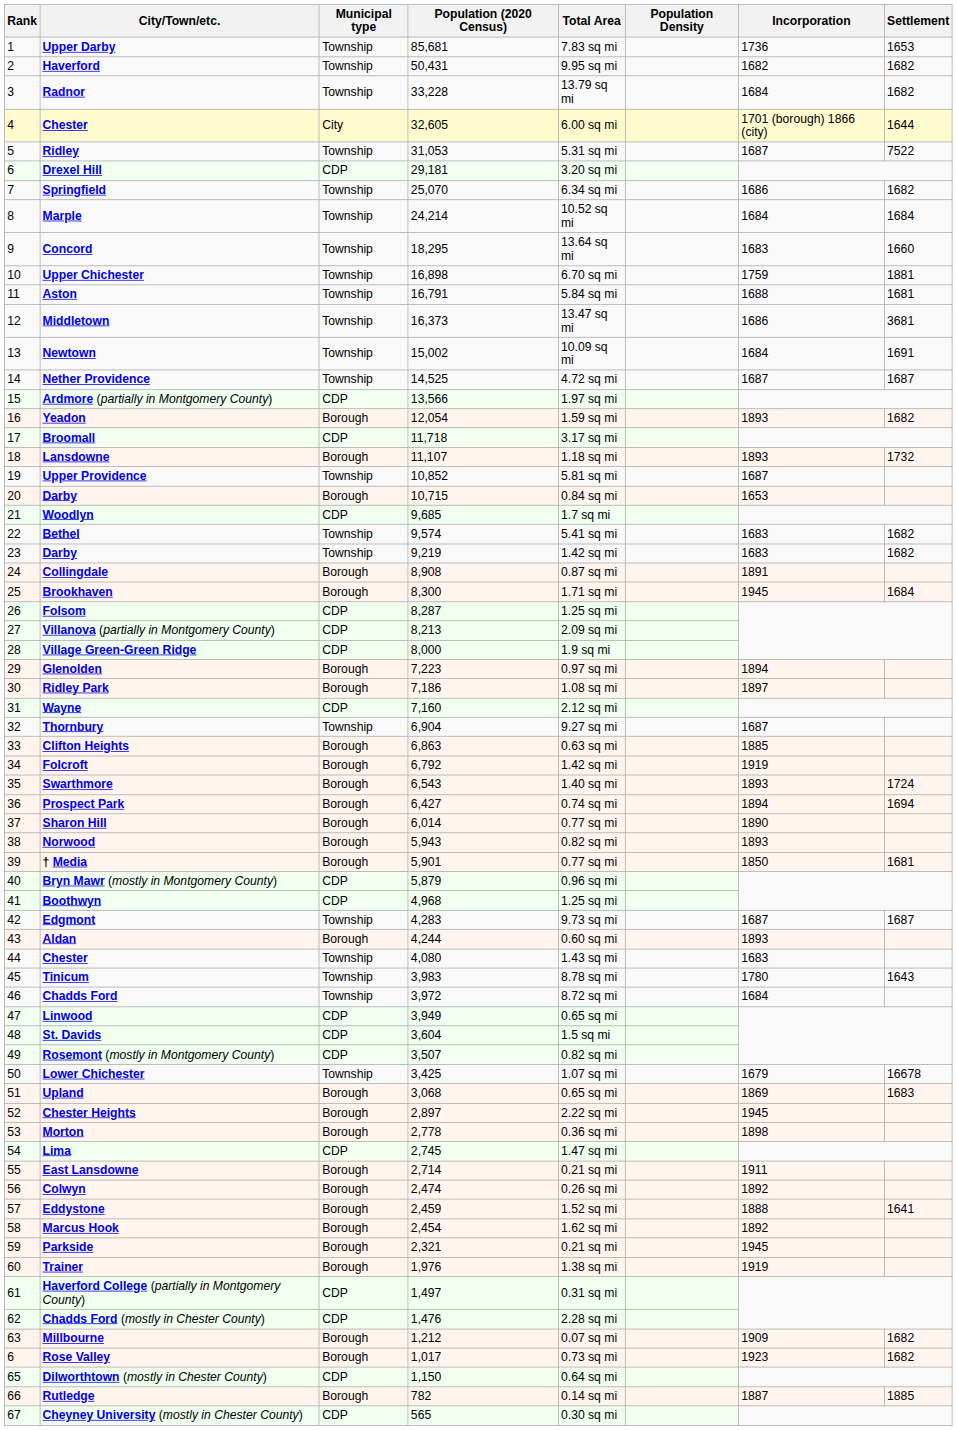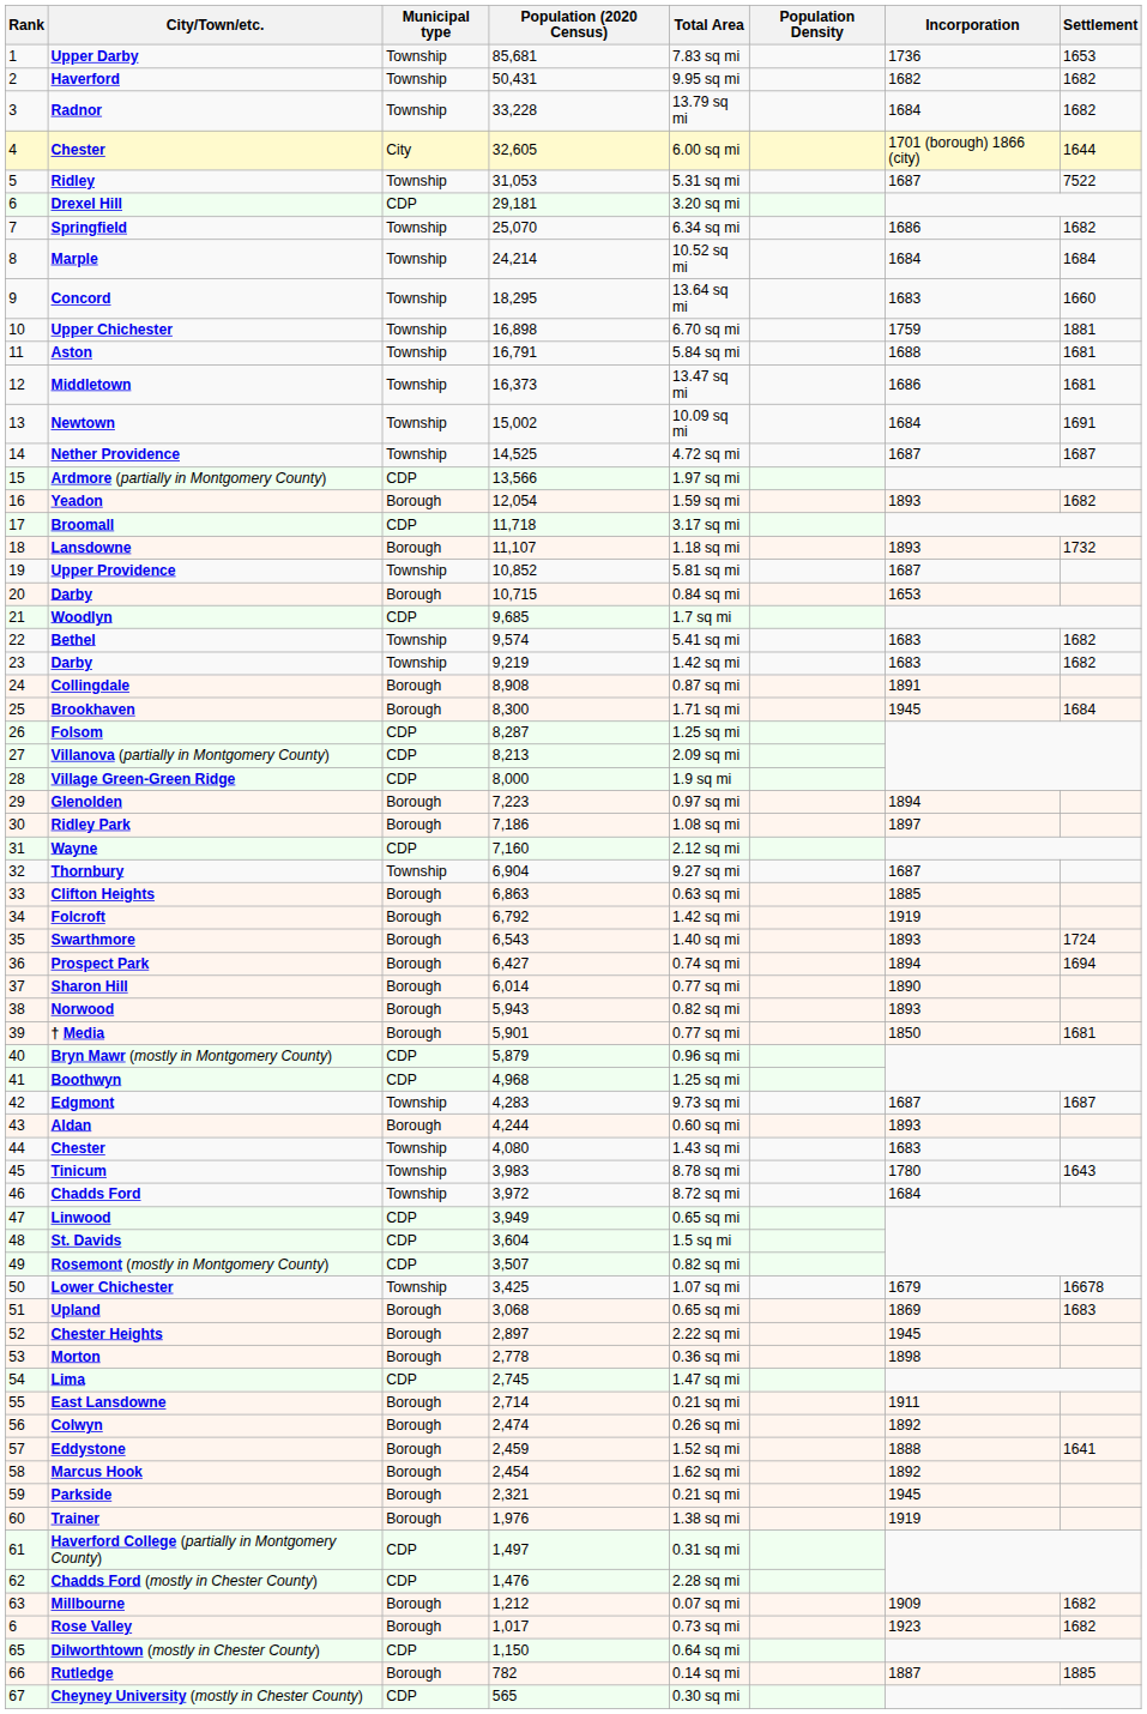Middletown | Settlement: 3681 -> 1681
